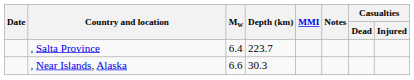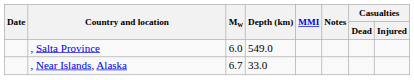, Salta Province | Mw: 6.4 -> 6.0
, Salta Province | Depth (km): 223.7 -> 549.0
, Near Islands, Alaska | Mw: 6.6 -> 6.7
, Near Islands, Alaska | Depth (km): 30.3 -> 33.0
